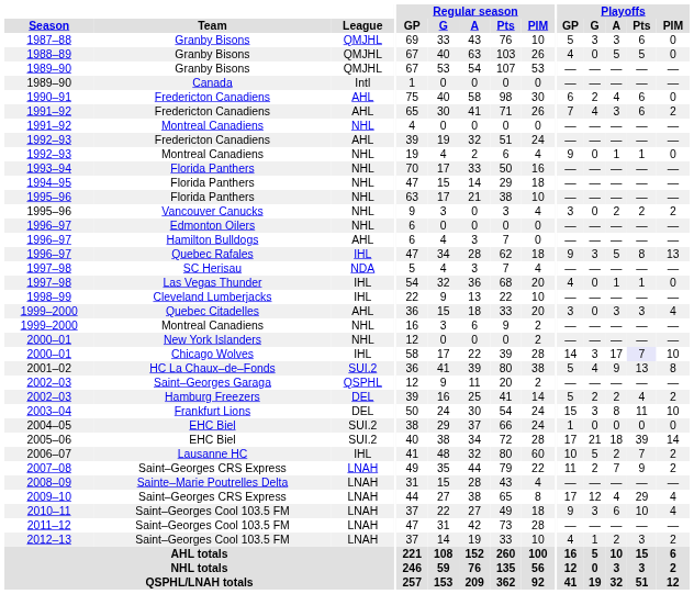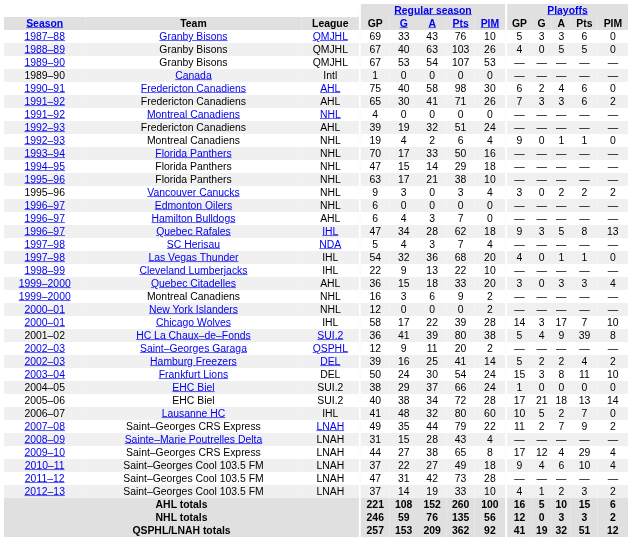1991–92 / Fredericton Canadiens | Playoffs / G: 4 -> 3
2000–01 / Chicago Wolves | Playoffs / Pts: lavender background -> no background
2001–02 | Playoffs / Pts: 13 -> 39
2005–06 | Playoffs / Pts: 39 -> 13
2006–07 | Playoffs / PIM: 2 -> 0
2010–11 | Playoffs / G: 3 -> 4
